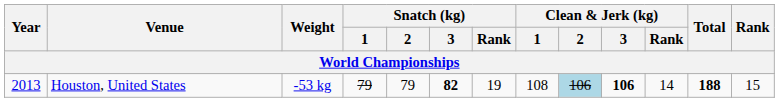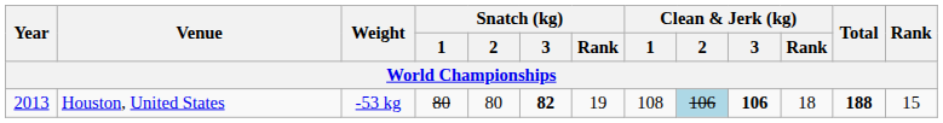Houston, United States | Snatch (kg) / 1: 79 -> 80
Houston, United States | Snatch (kg) / 2: 79 -> 80
Houston, United States | Clean & Jerk (kg) / Rank: 14 -> 18
